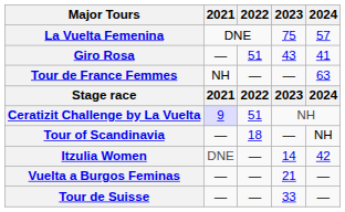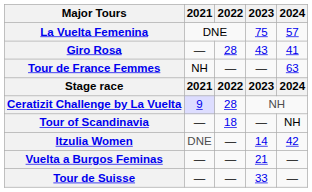Giro Rosa | 2022: 51 -> 28
Ceratizit Challenge by La Vuelta | 2022: 51 -> 28
